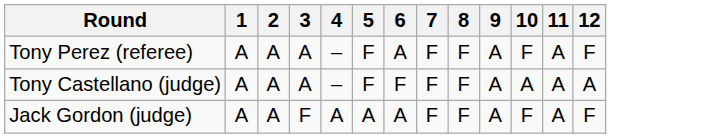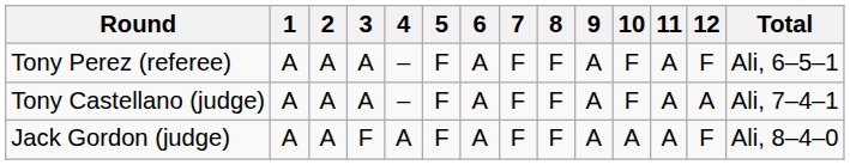+ column: Total | Ali, 6–5–1 | Ali, 7–4–1 | Ali, 8–4–0
Tony Castellano (judge) | 6: F -> A
Tony Castellano (judge) | 10: A -> F
Jack Gordon (judge) | 5: A -> F
Jack Gordon (judge) | 10: F -> A
